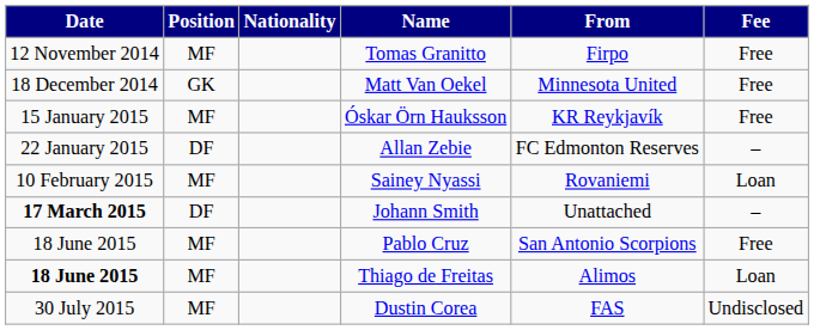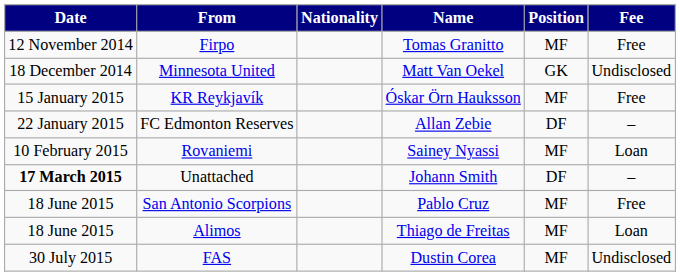columns swapped: Position <-> From
Matt Van Oekel | Fee: Free -> Undisclosed
Thiago de Freitas | Date: bold -> normal
